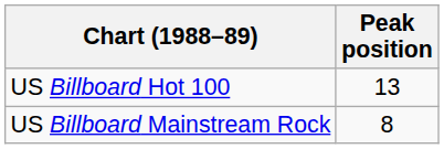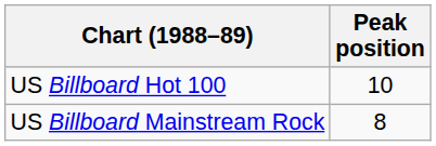US Billboard Hot 100 | Peak position: 13 -> 10
